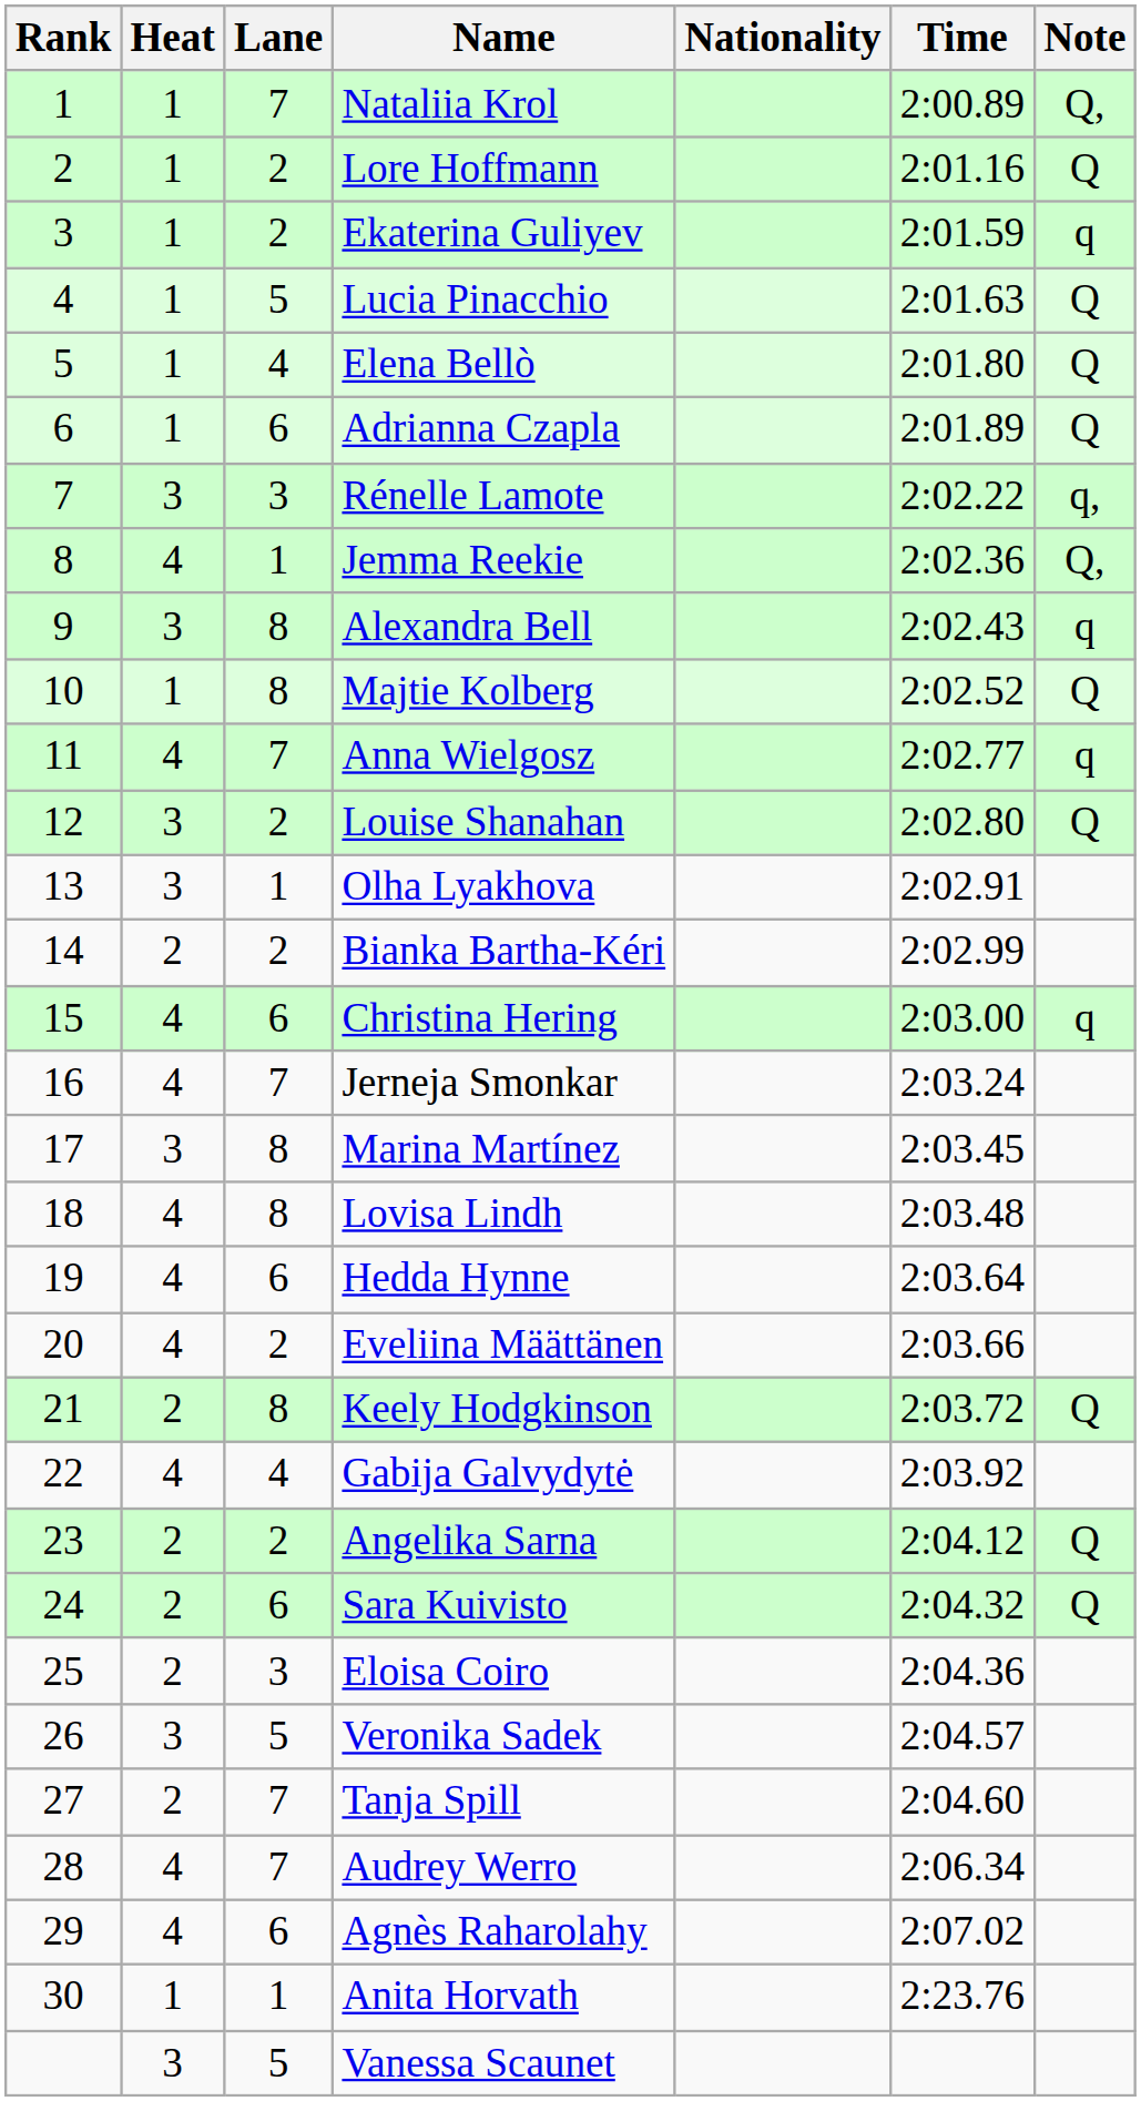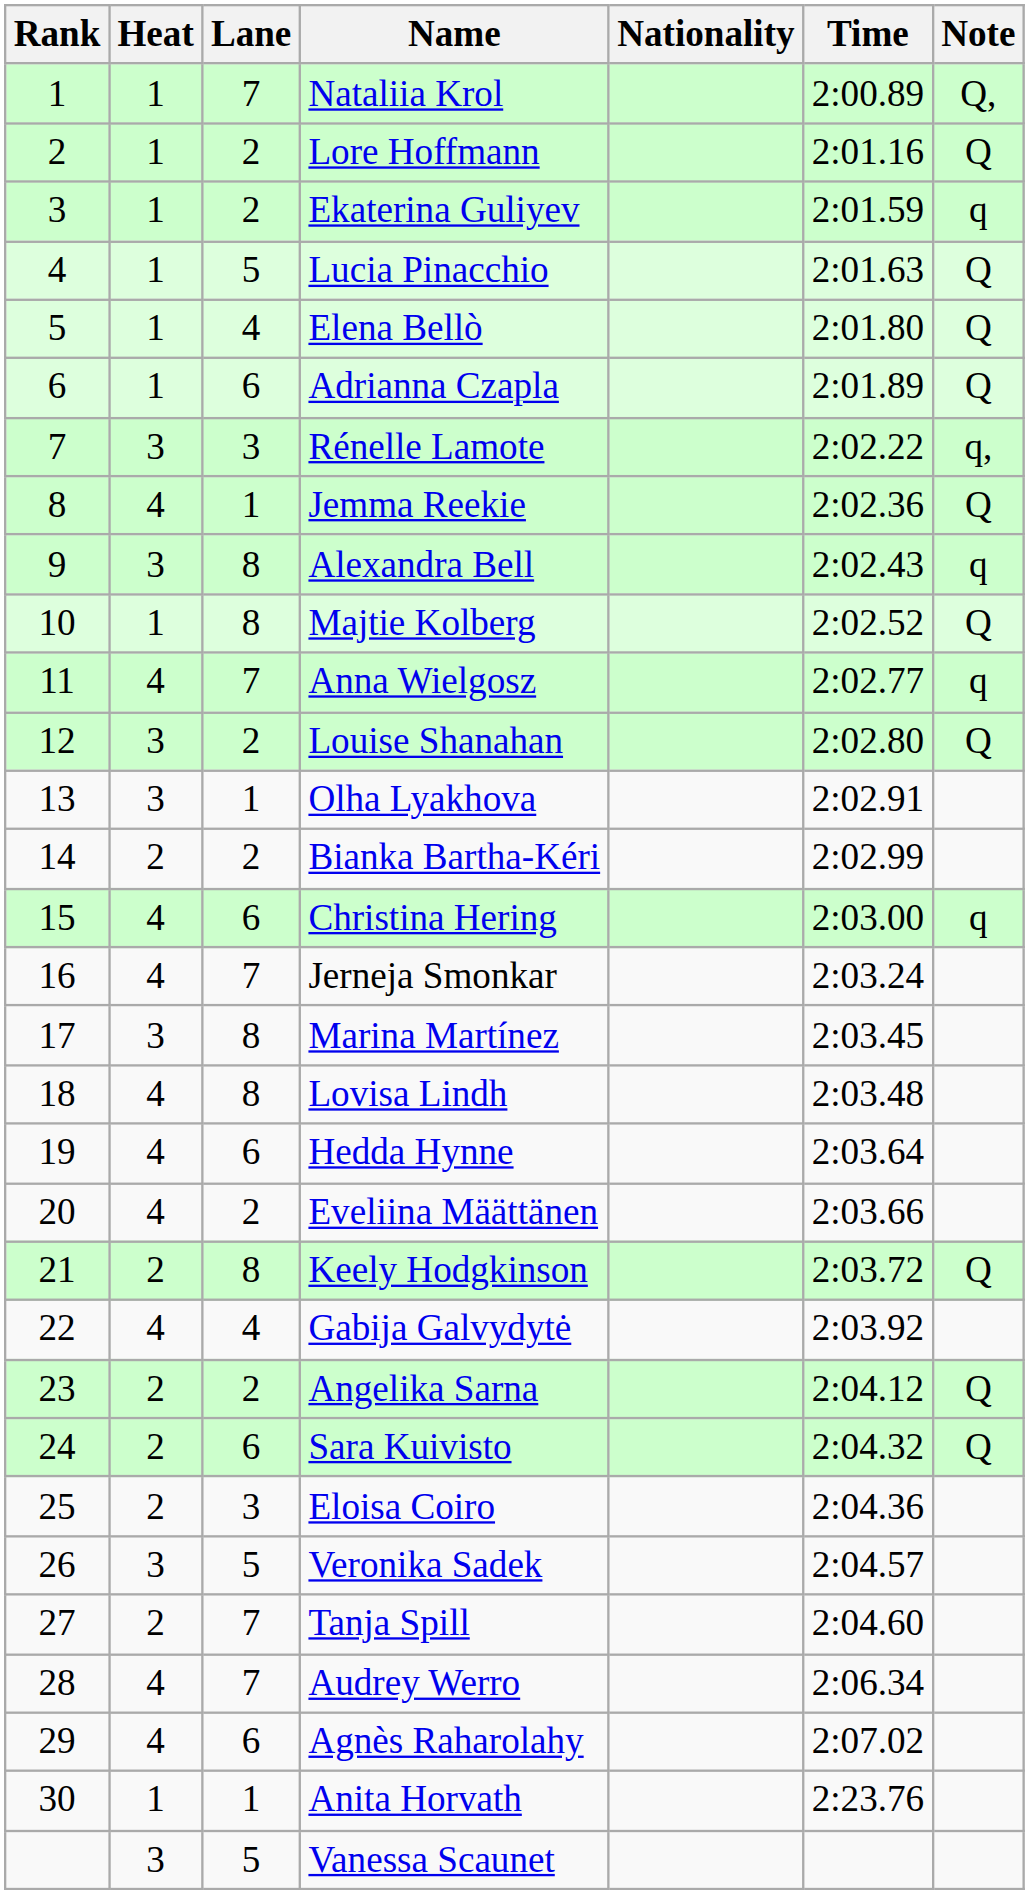Jemma Reekie | Note: Q, -> Q
